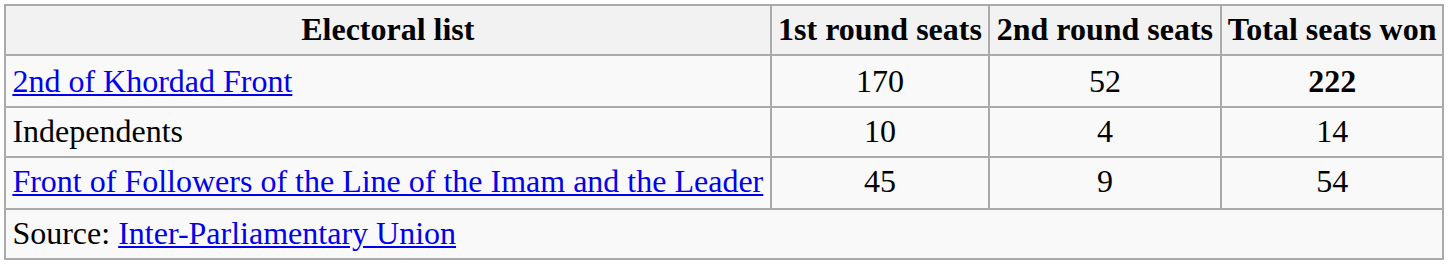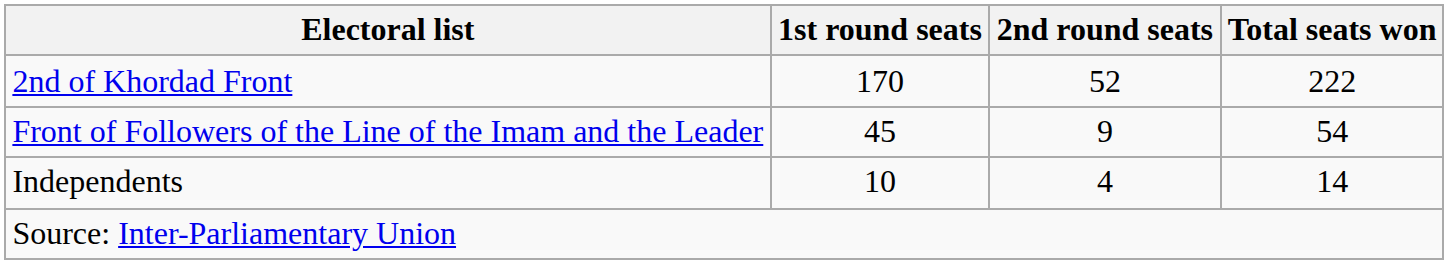2nd of Khordad Front | Total seats won: bold -> normal
rows swapped: Front of Followers of the Line of the Imam and the Leader <-> Independents
